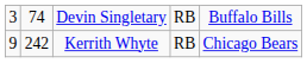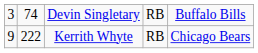Kerrith Whyte | column 2: 242 -> 222
